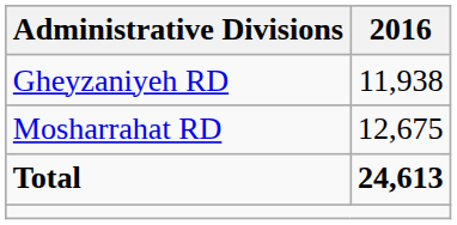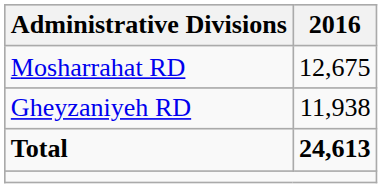rows swapped: Gheyzaniyeh RD <-> Mosharrahat RD
